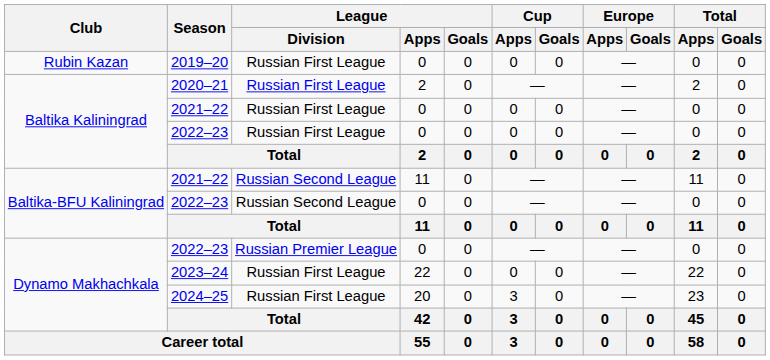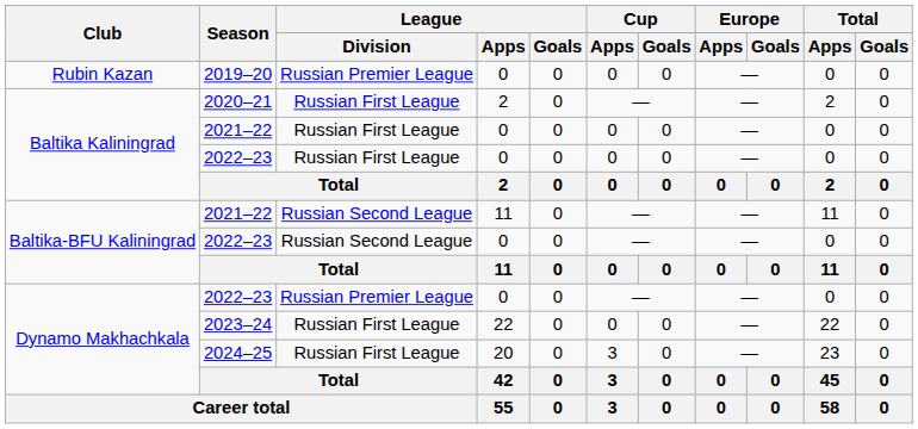2019–20 | League / Division: Russian First League -> Russian Premier League
